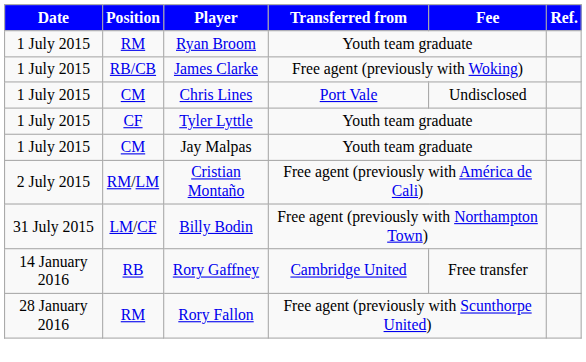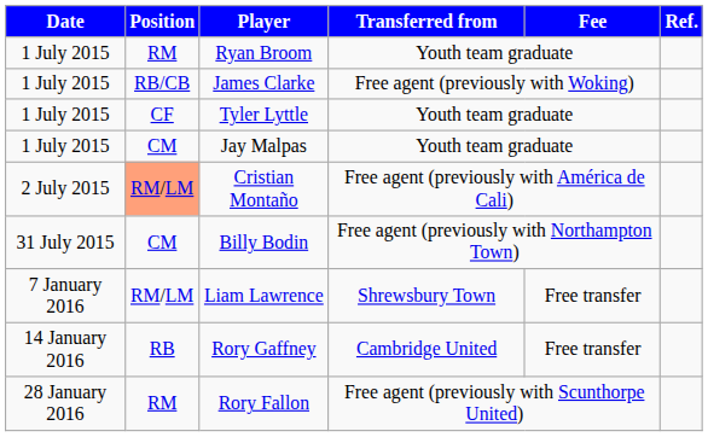- row: 1 July 2015 | CM | Chris Lines | Port Vale | Undisclosed
Cristian Montaño | Position: no background -> lightsalmon background
Billy Bodin | Position: LM/CF -> CM
+ row: 7 January 2016 | RM/LM | Liam Lawrence | Shrewsbury Town | Free transfer
